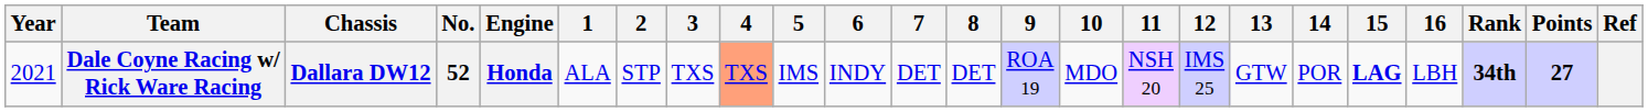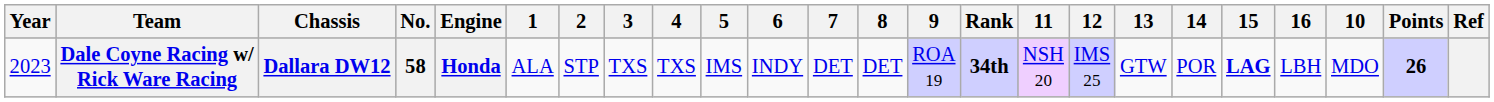columns swapped: 10 <-> Rank
Dale Coyne Racing w/ Rick Ware Racing | Year: 2021 -> 2023
Dale Coyne Racing w/ Rick Ware Racing | No.: 52 -> 58
Dale Coyne Racing w/ Rick Ware Racing | 4: lightsalmon background -> no background
Dale Coyne Racing w/ Rick Ware Racing | Points: 27 -> 26
